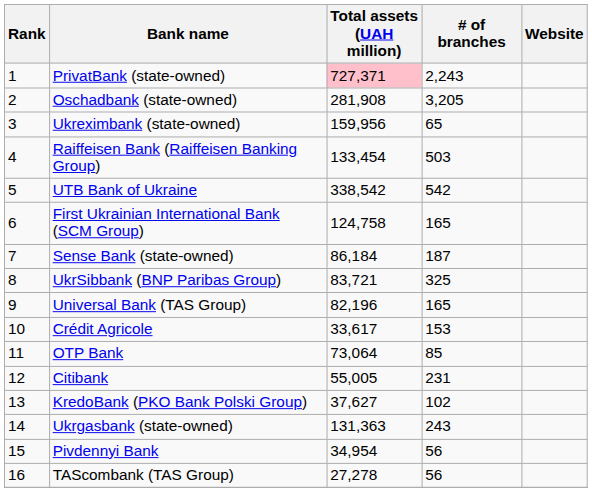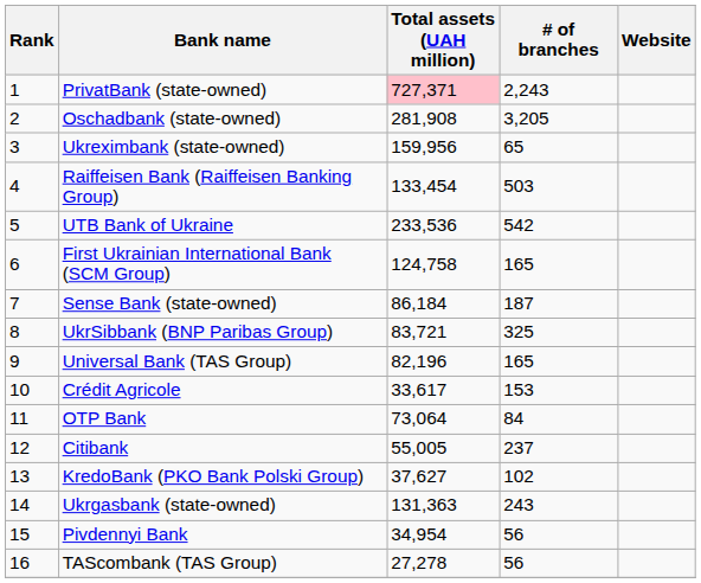UTB Bank of Ukraine | Total assets (UAH million): 338,542 -> 233,536
OTP Bank | # of branches: 85 -> 84
Citibank | # of branches: 231 -> 237
